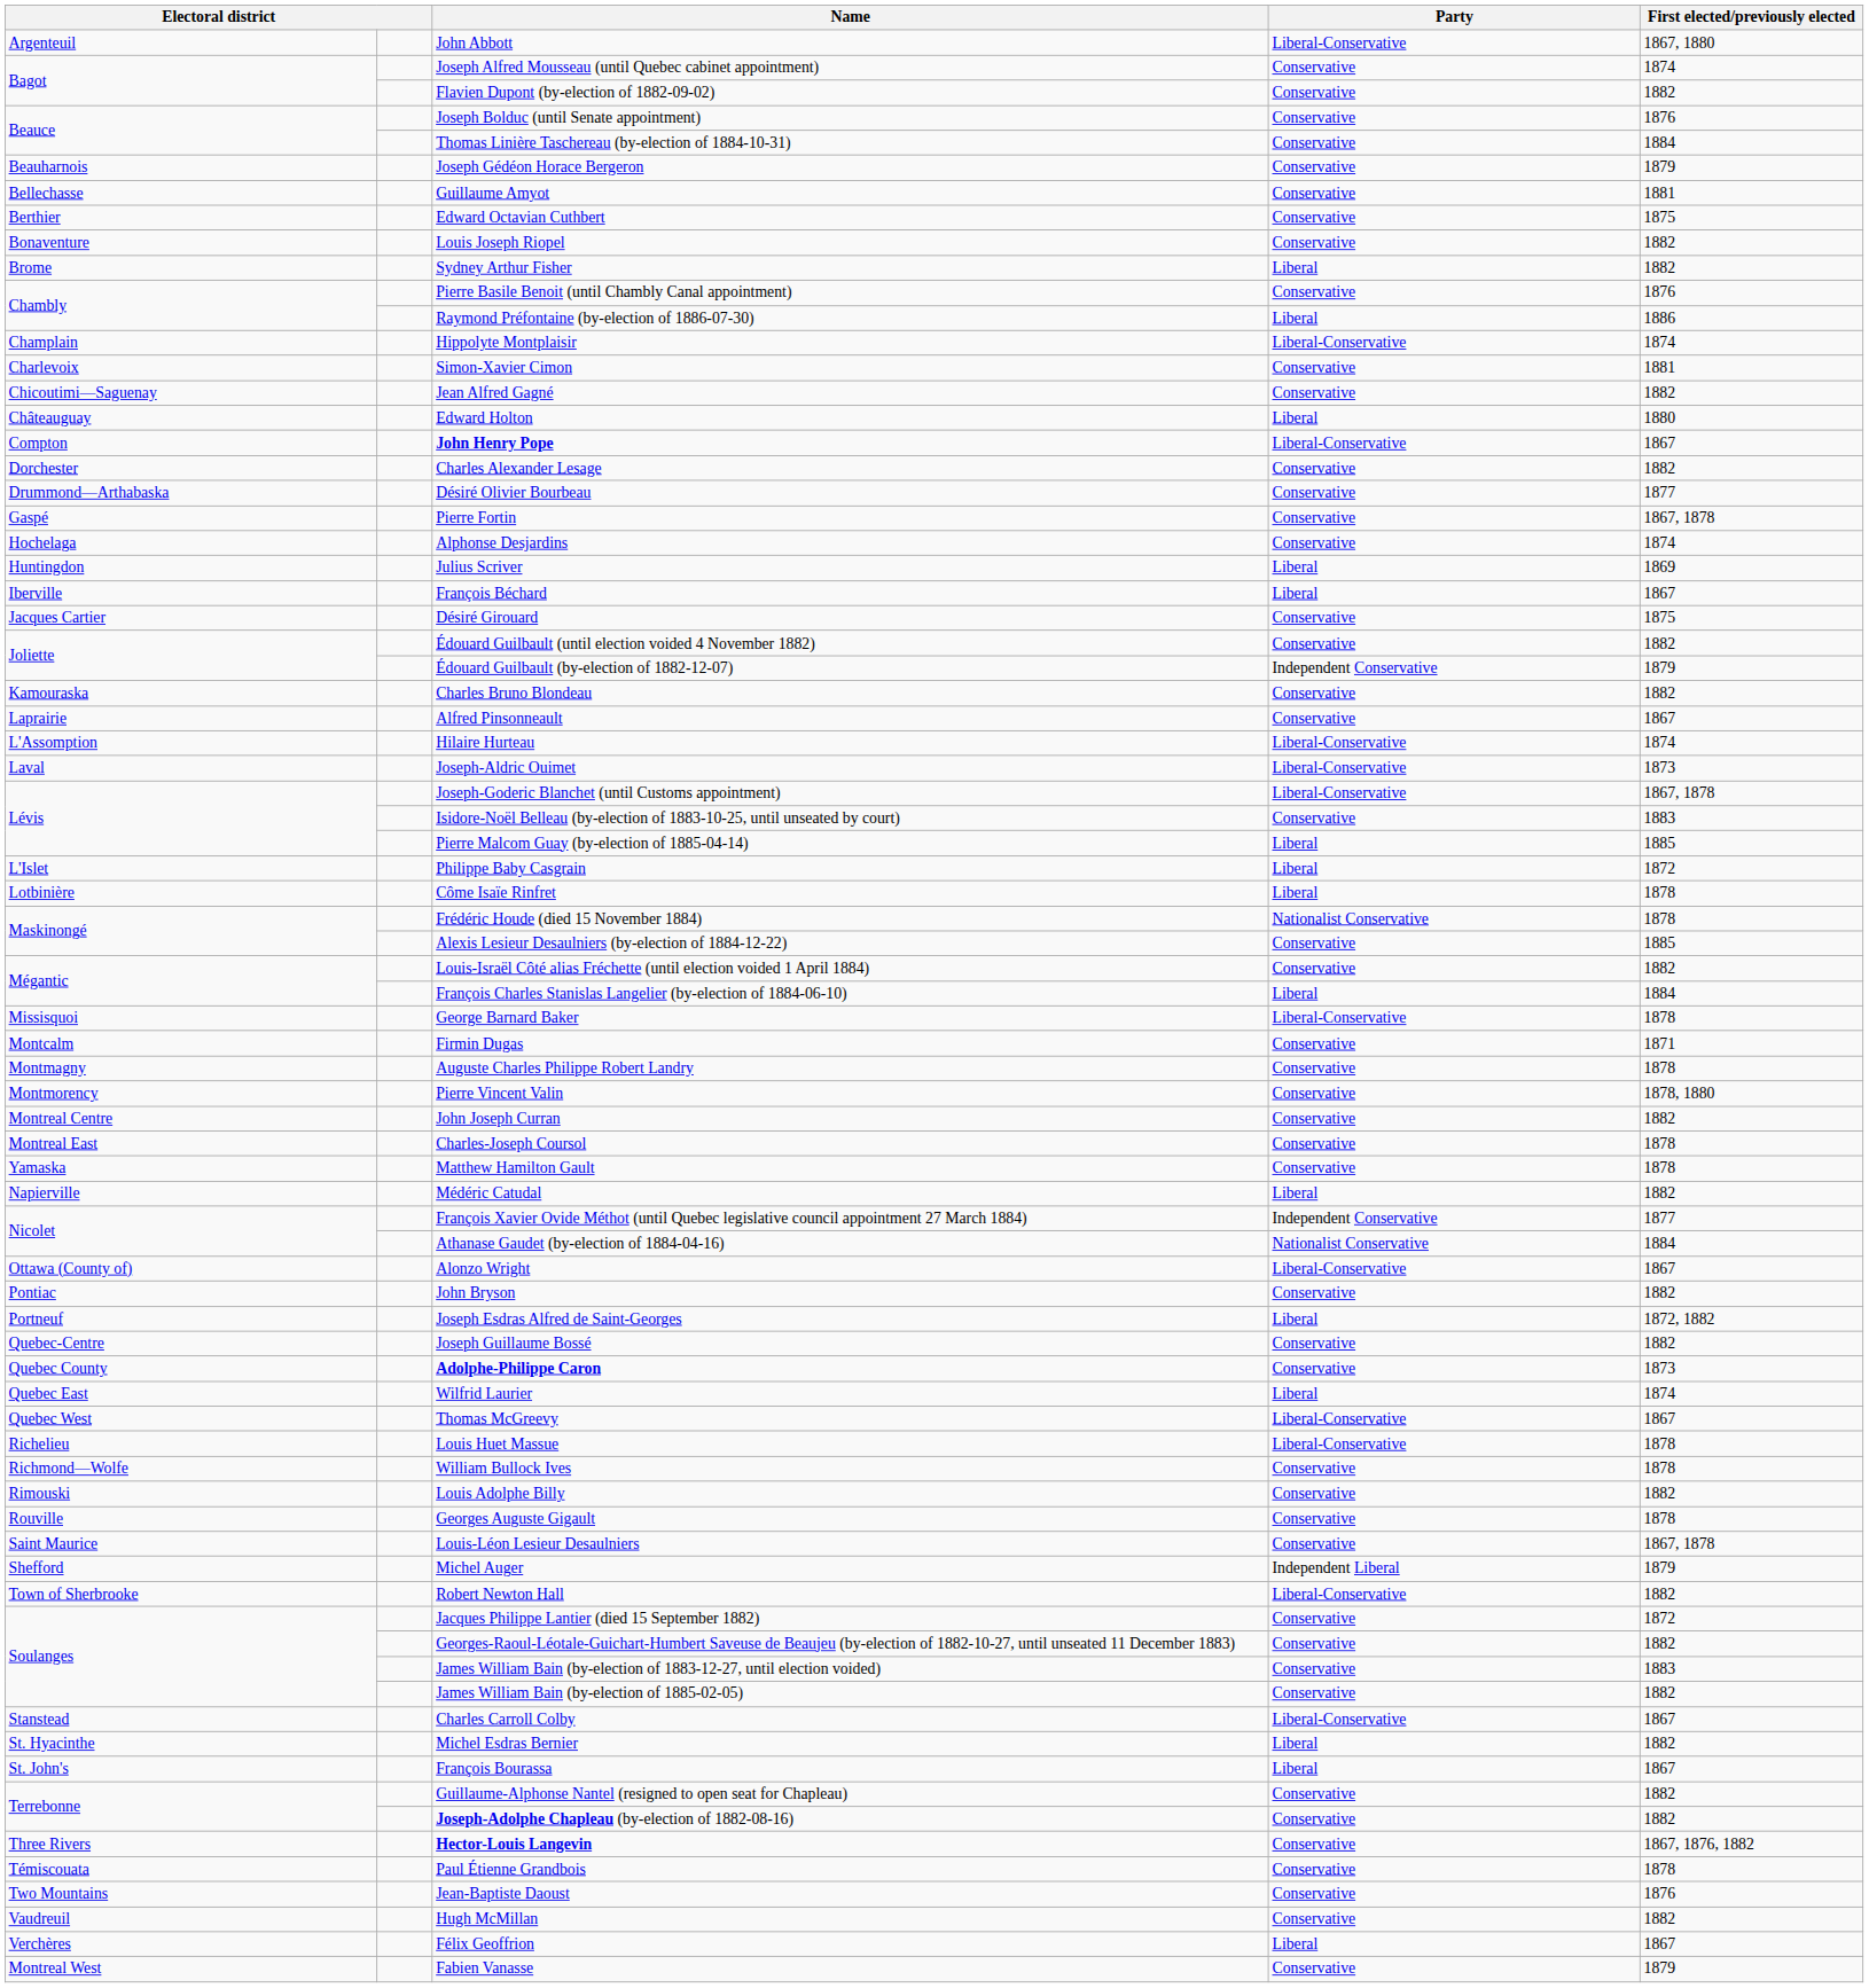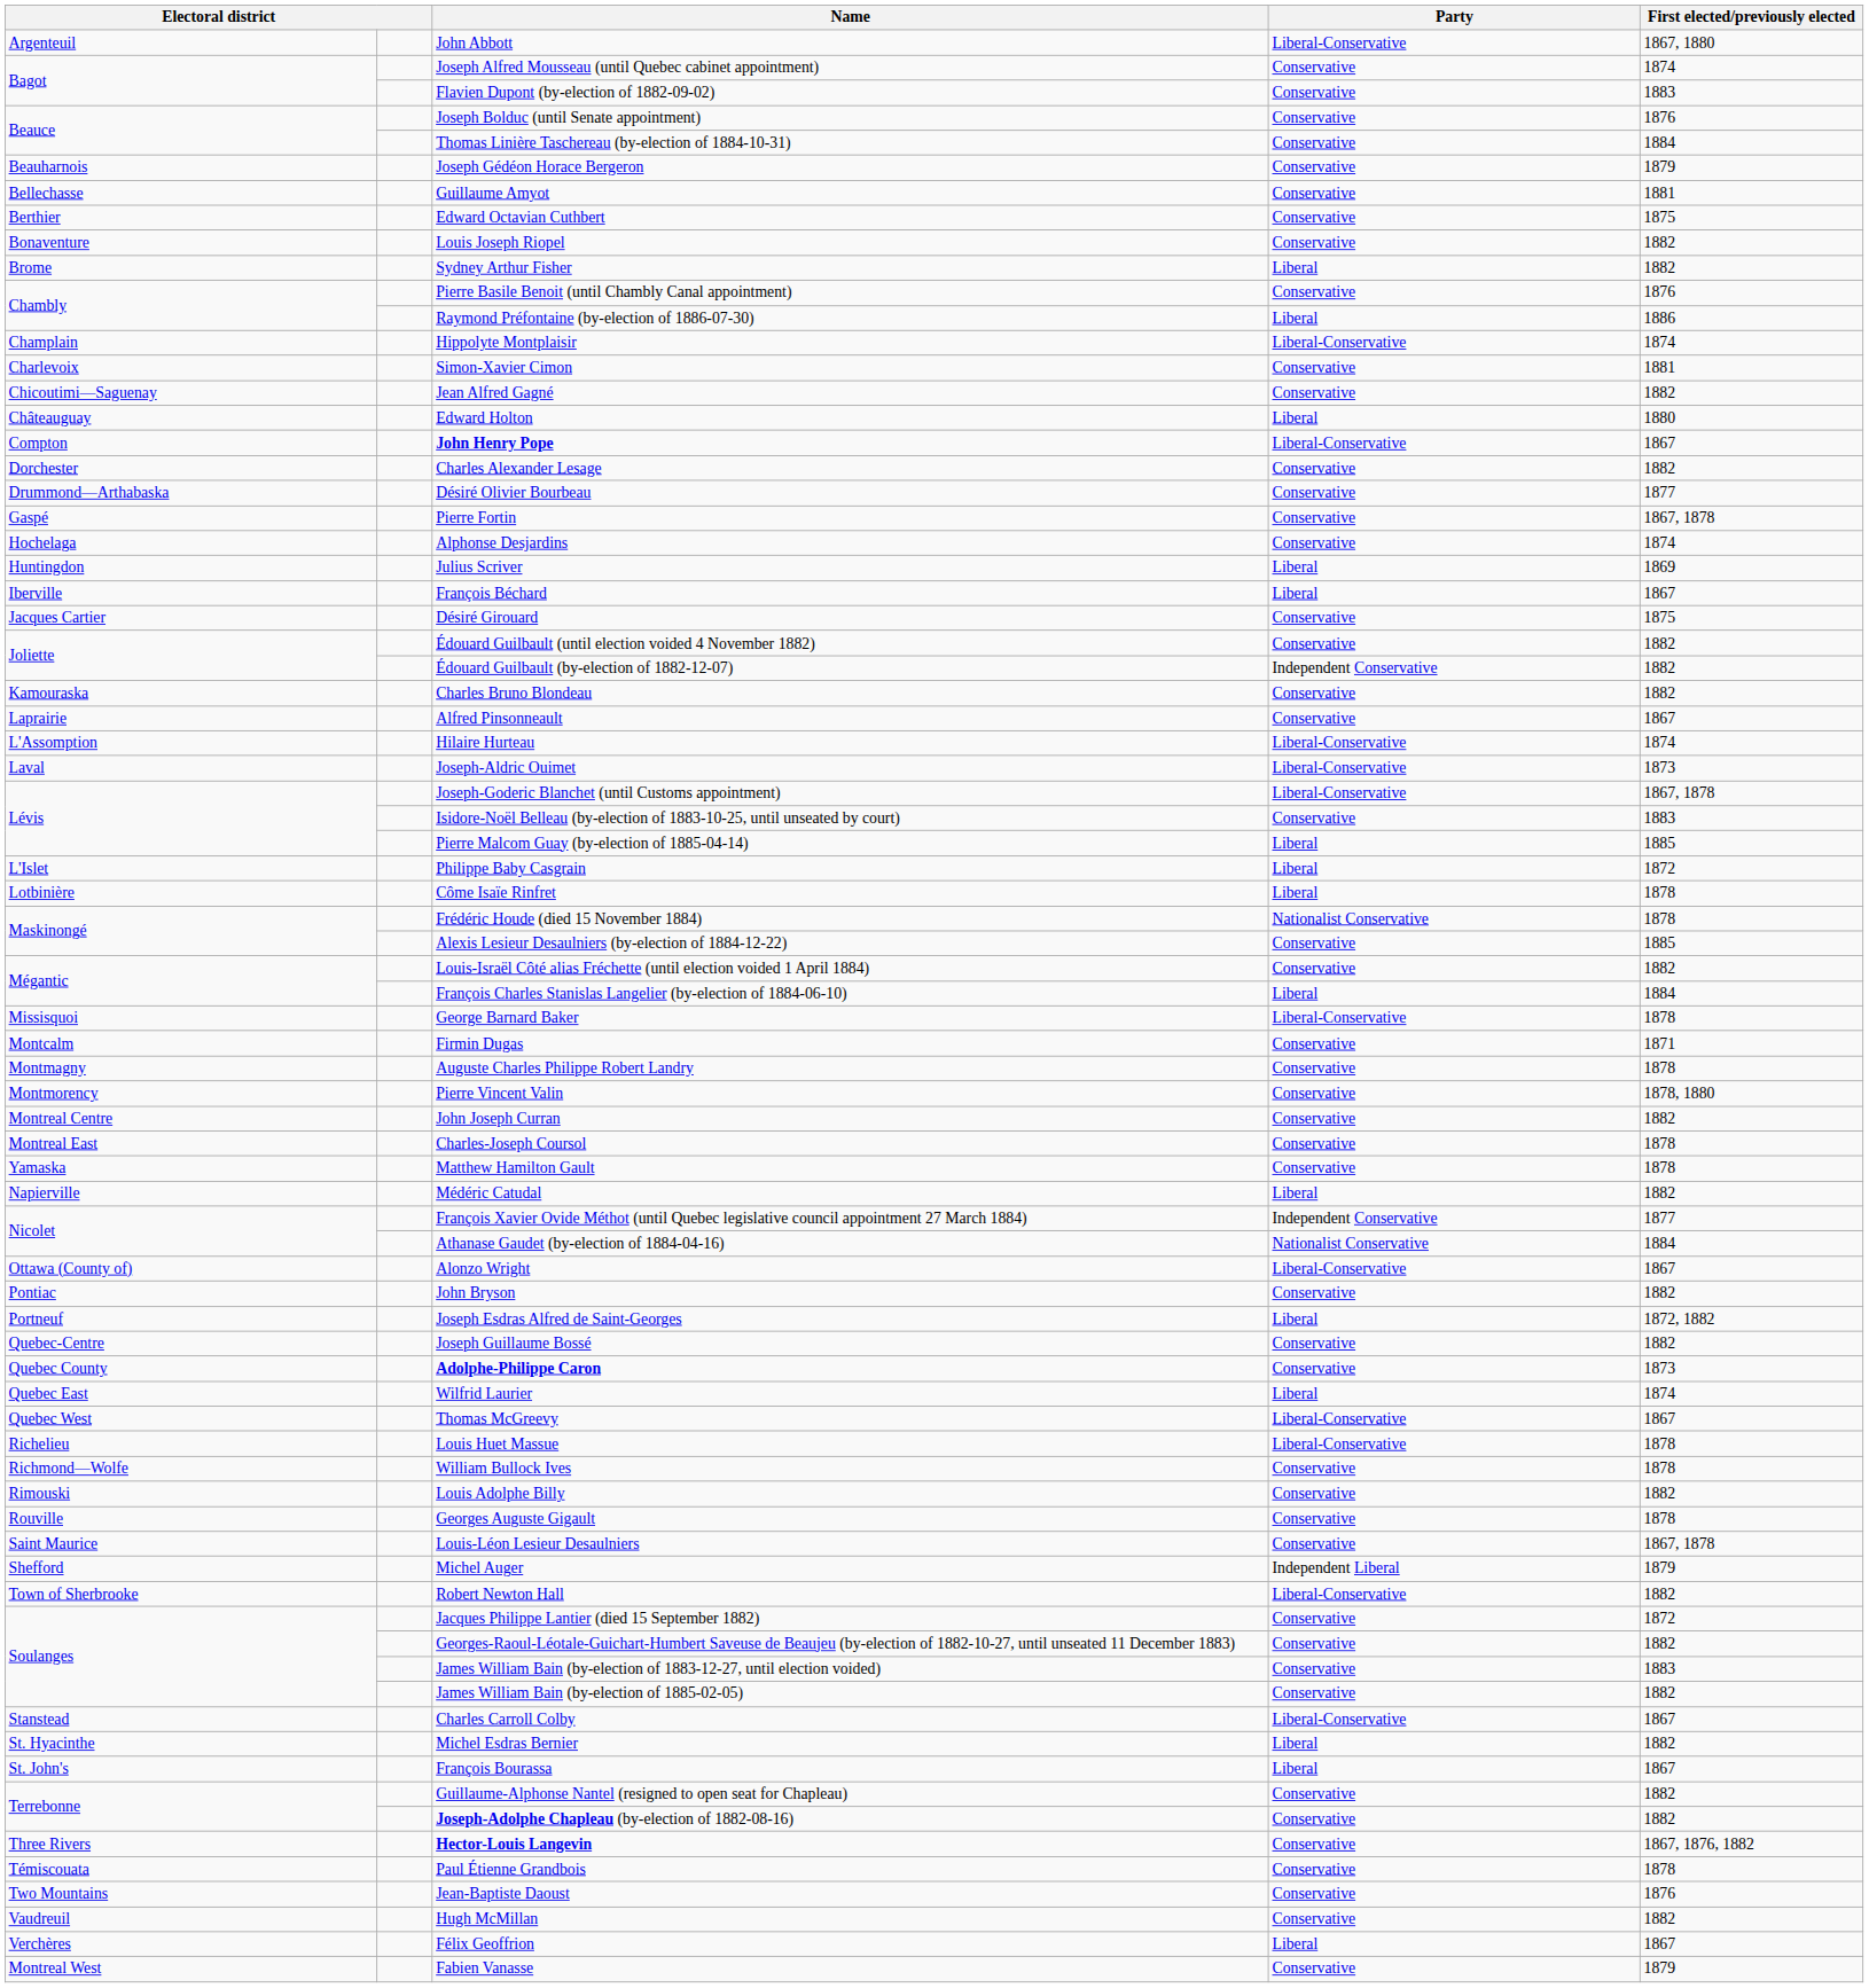Flavien Dupont (by-election of 1882-09-02) | First elected/previously elected: 1882 -> 1883
Édouard Guilbault (by-election of 1882-12-07) | First elected/previously elected: 1879 -> 1882
